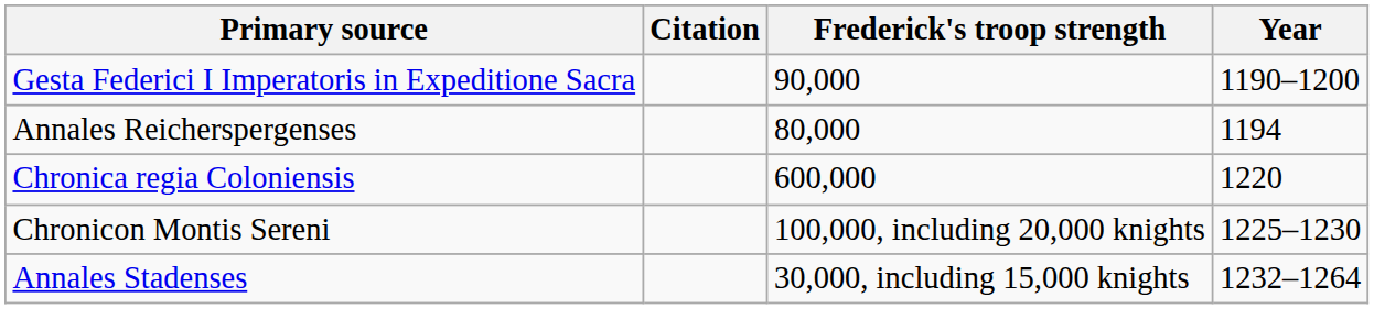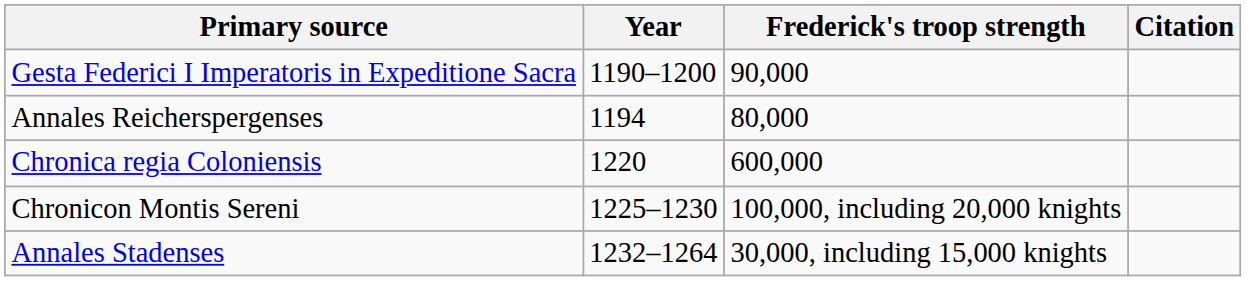columns swapped: Year <-> Citation
